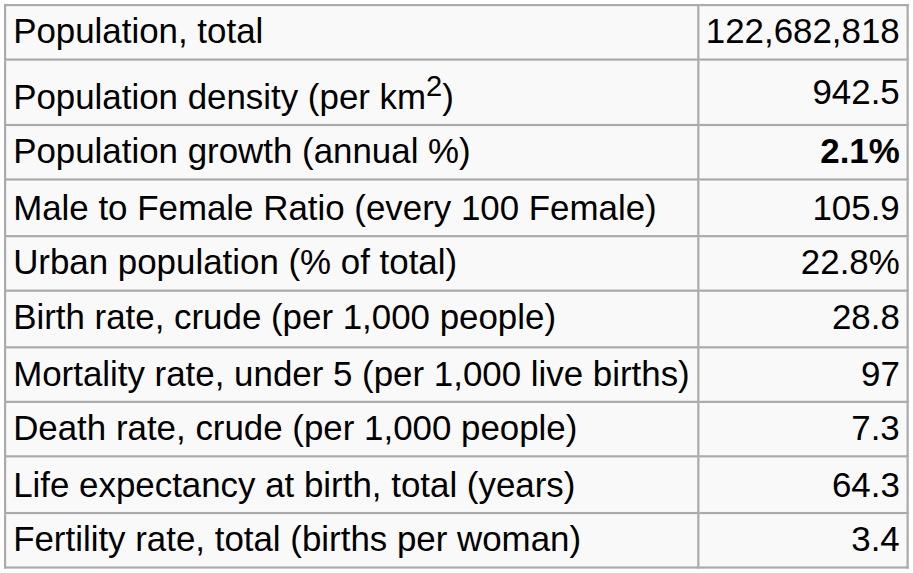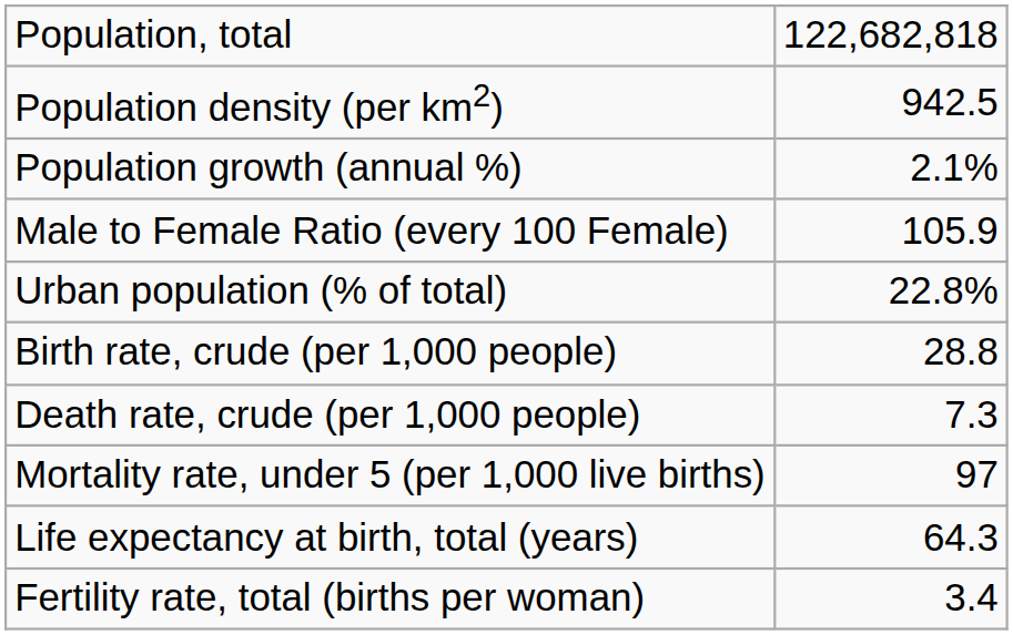Population growth (annual %) | column 2: bold -> normal
rows swapped: Death rate, crude (per 1,000 people) <-> Mortality rate, under 5 (per 1,000 live births)
